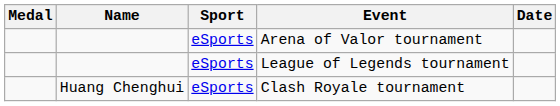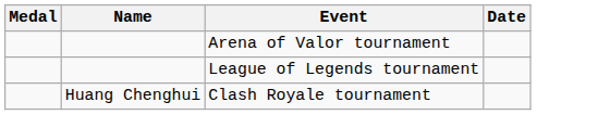- column: Sport | eSports | eSports | eSports
